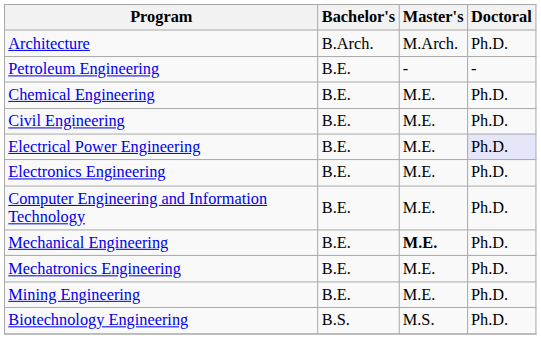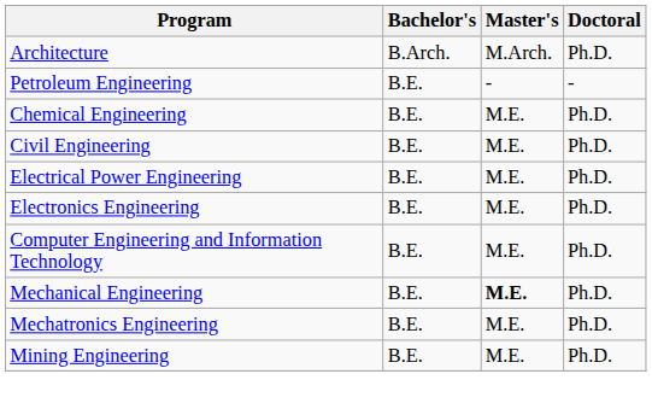Electrical Power Engineering | Doctoral: lavender background -> no background
- row: Biotechnology Engineering | B.S. | M.S. | Ph.D.
